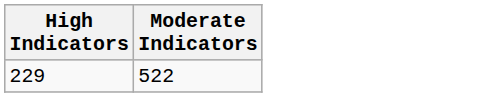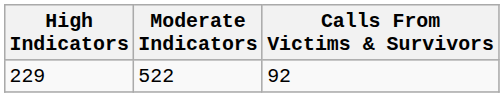+ column: Calls From Victims & Survivors | 92
